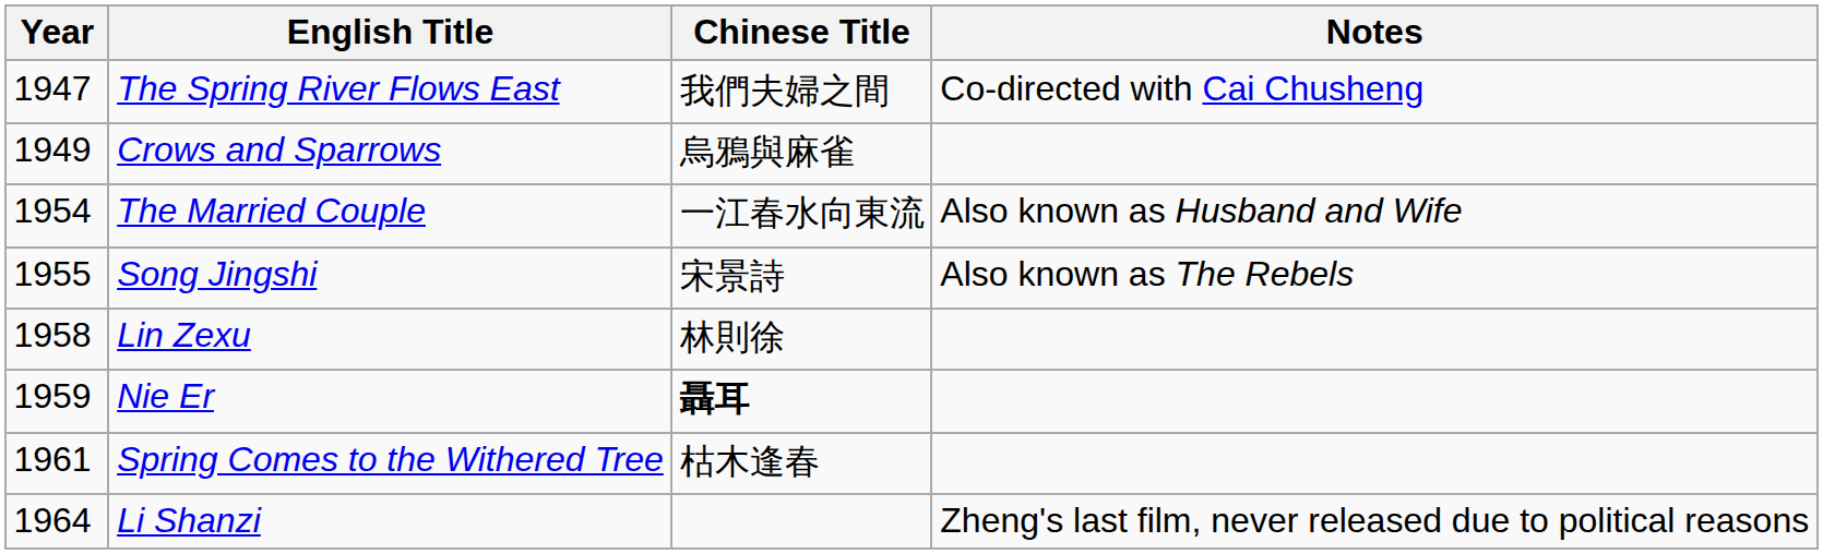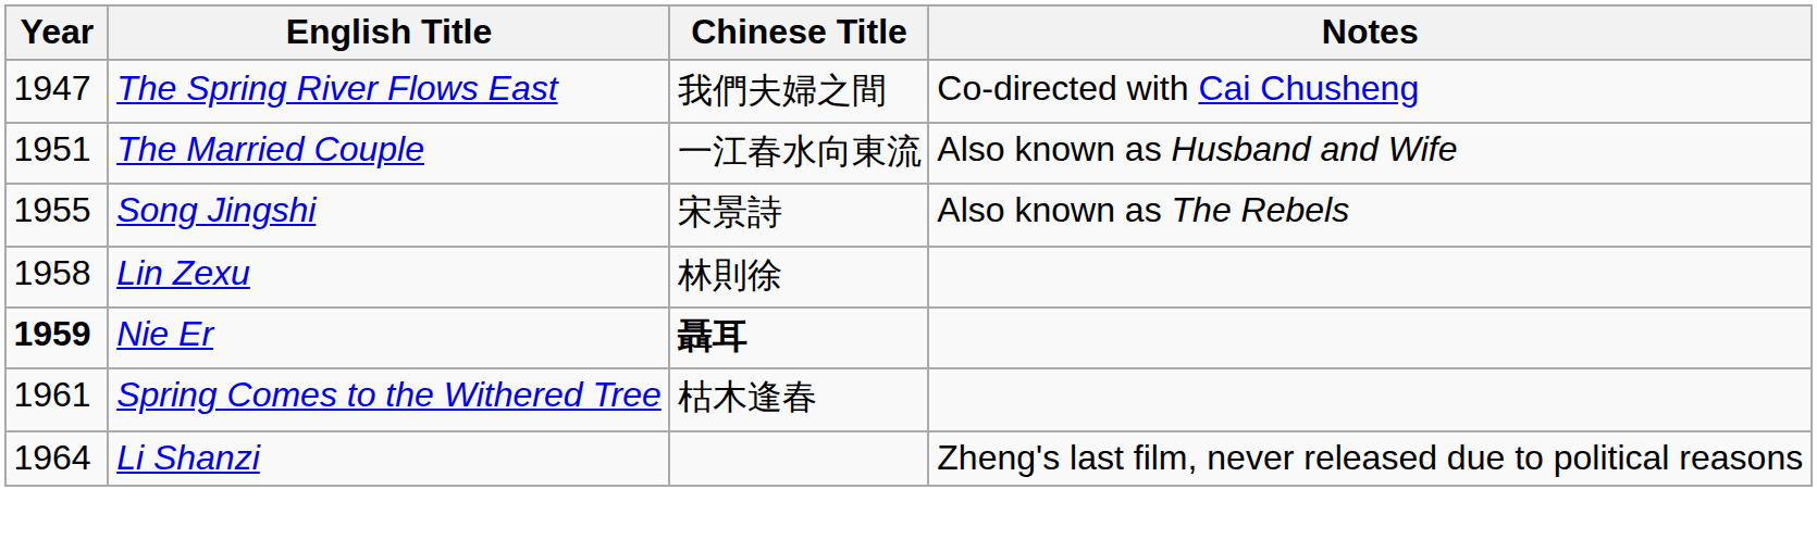- row: 1949 | Crows and Sparrows | 烏鴉與麻雀
The Married Couple | Year: 1954 -> 1951
Nie Er | Year: normal -> bold
